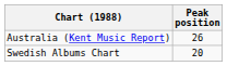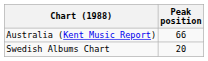Australia (Kent Music Report) | Peak position: 26 -> 66
